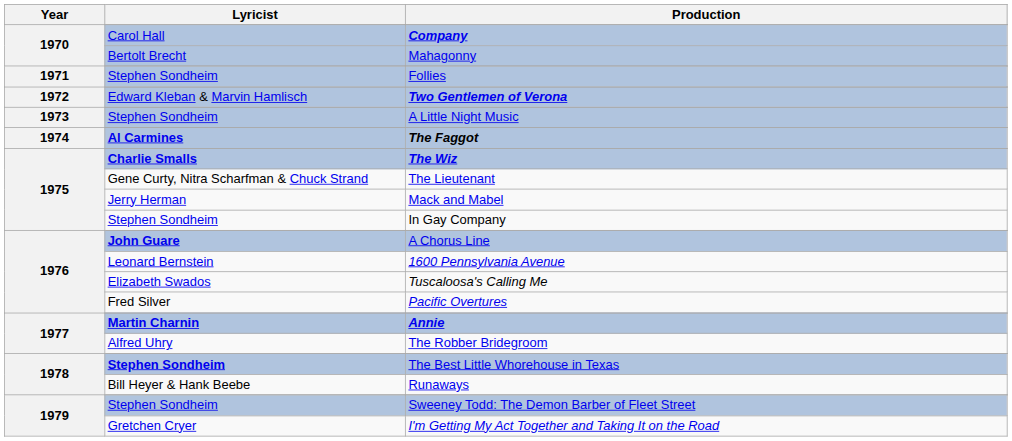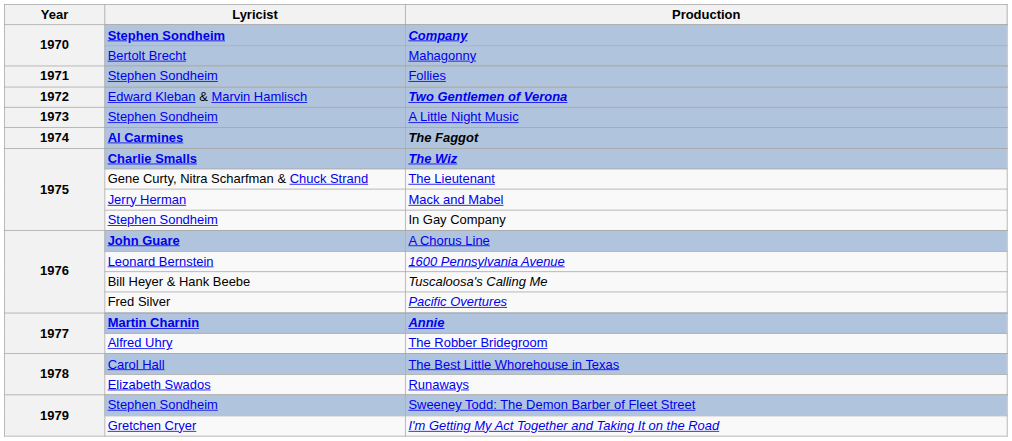Company | Lyricist: Carol Hall -> Stephen Sondheim
Tuscaloosa's Calling Me | Lyricist: Elizabeth Swados -> Bill Heyer & Hank Beebe
The Best Little Whorehouse in Texas | Lyricist: Stephen Sondheim -> Carol Hall
Runaways | Lyricist: Bill Heyer & Hank Beebe -> Elizabeth Swados
